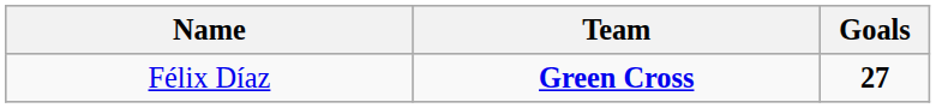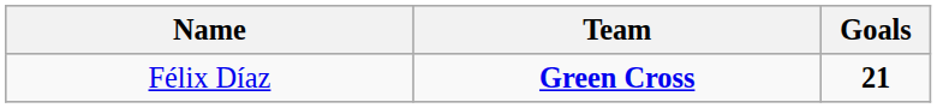Félix Díaz | Goals: 27 -> 21
